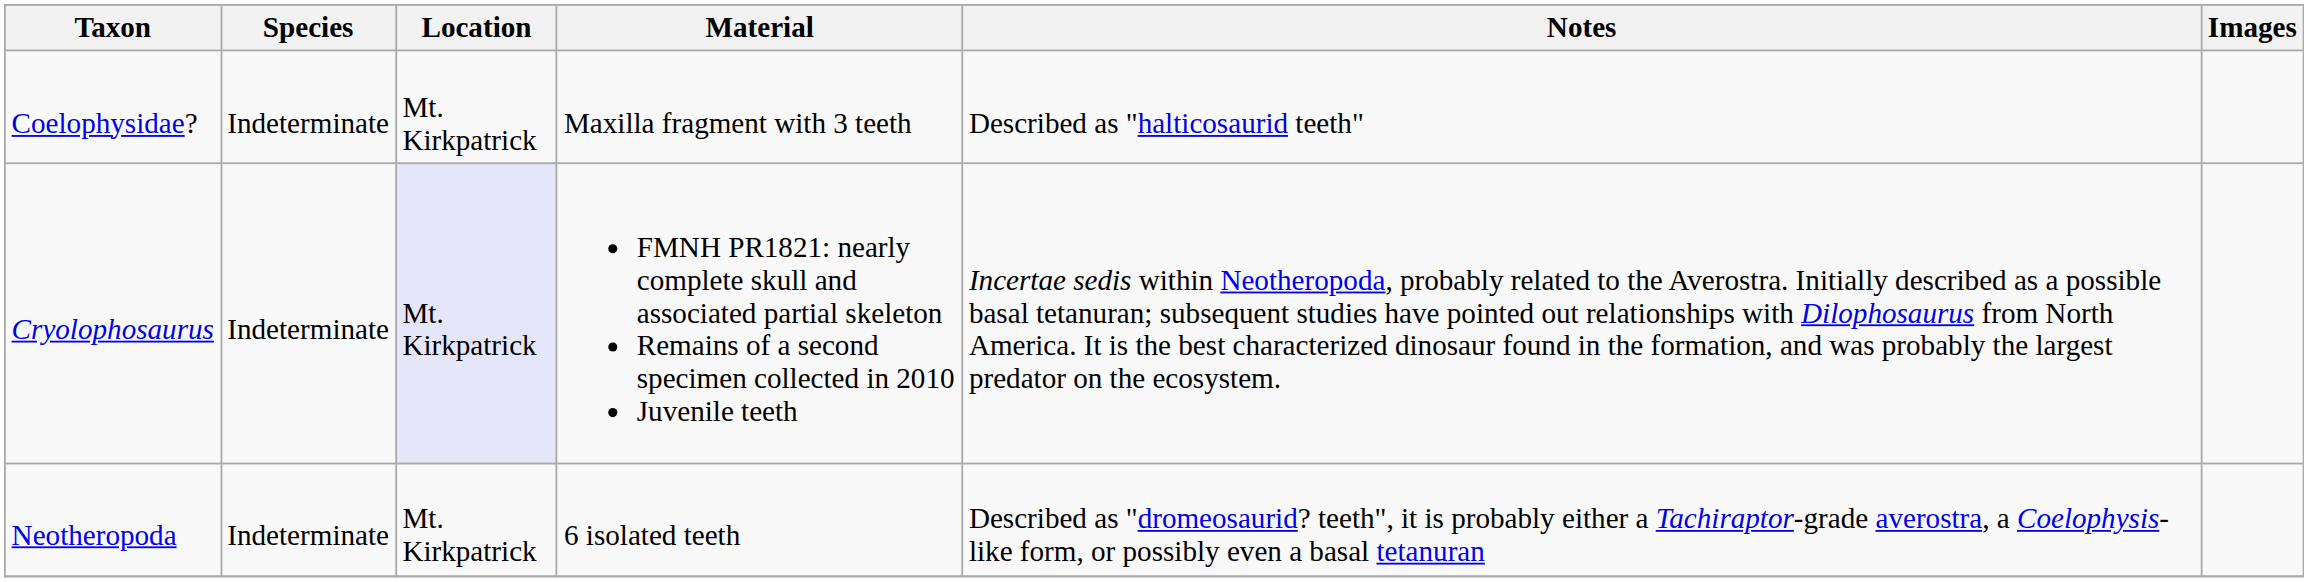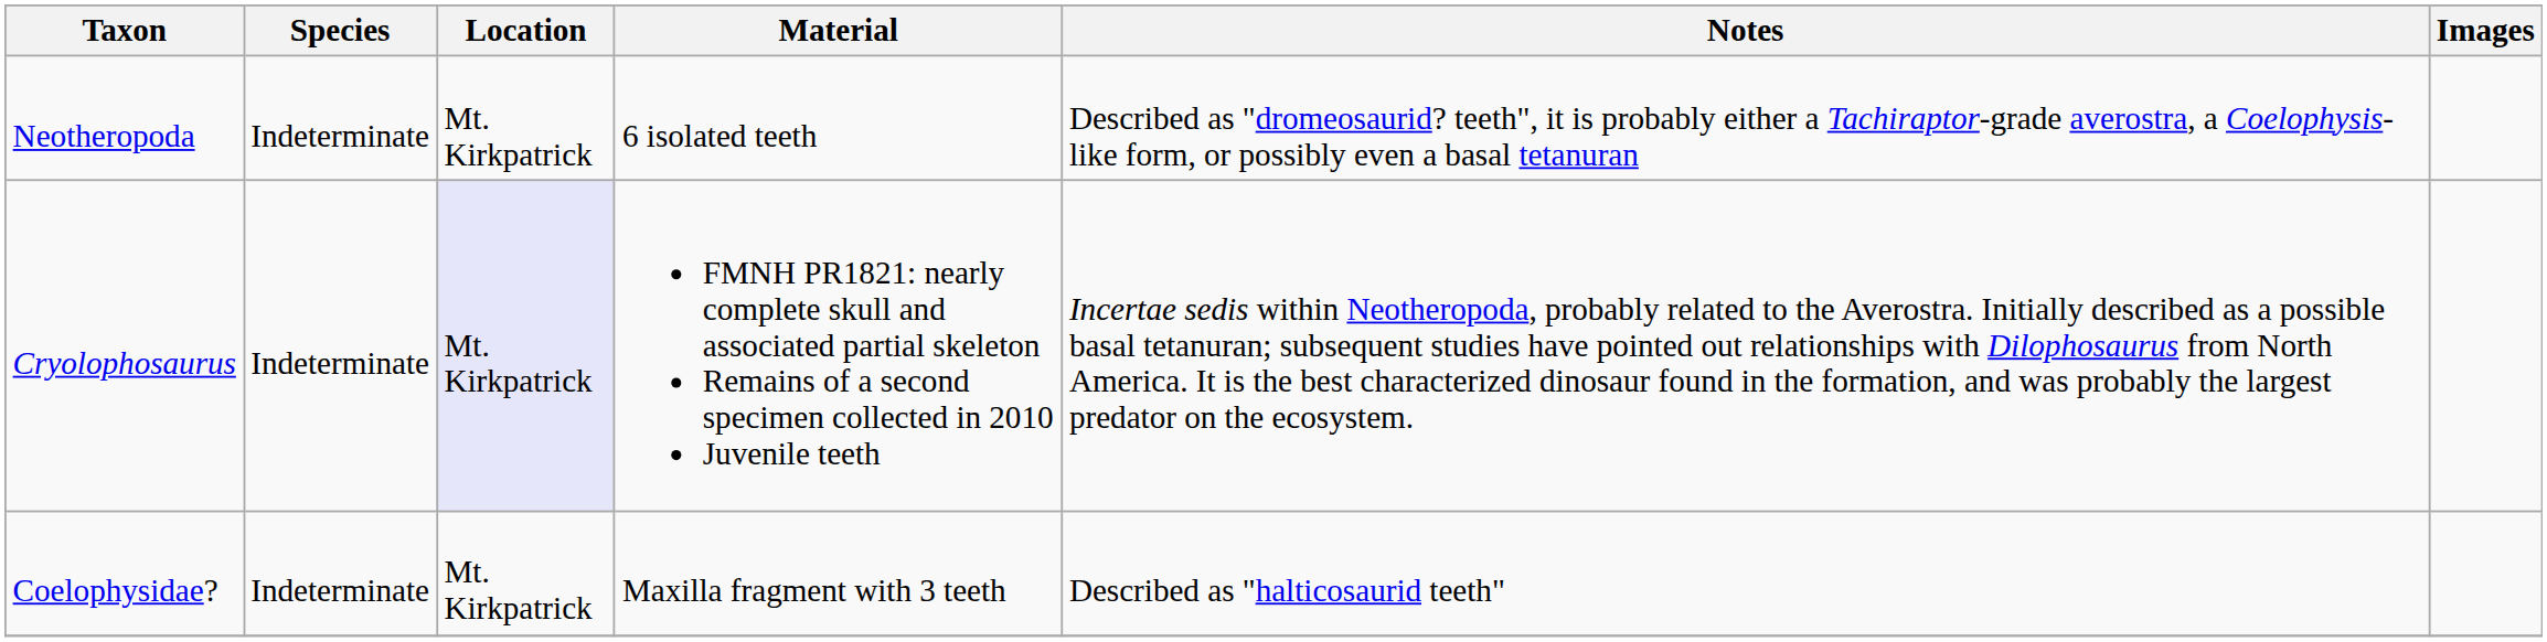rows swapped: Coelophysidae? <-> Neotheropoda
